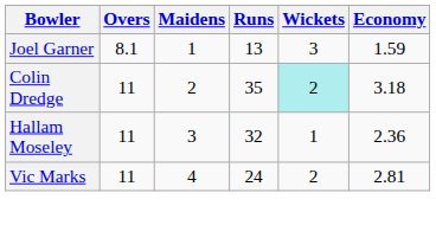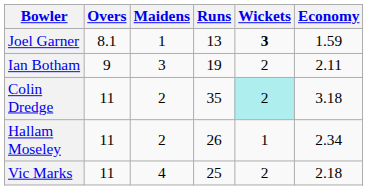Joel Garner | Wickets: normal -> bold
+ row: Ian Botham | 9 | 3 | 19 | 2 | 2.11
Hallam Moseley | Maidens: 3 -> 2
Hallam Moseley | Runs: 32 -> 26
Hallam Moseley | Economy: 2.36 -> 2.34
Vic Marks | Runs: 24 -> 25
Vic Marks | Economy: 2.81 -> 2.18
